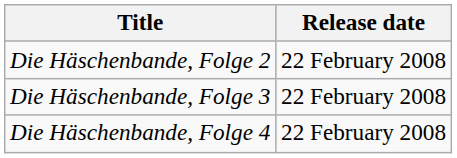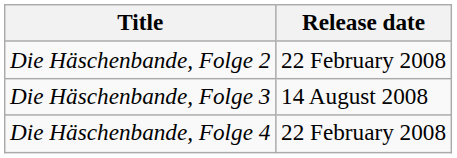Die Häschenbande, Folge 3 | Release date: 22 February 2008 -> 14 August 2008
